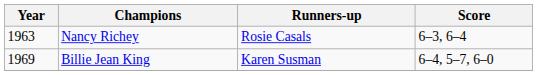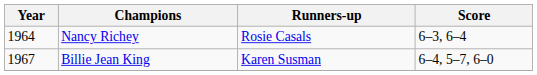Nancy Richey | Year: 1963 -> 1964
Billie Jean King | Year: 1969 -> 1967
